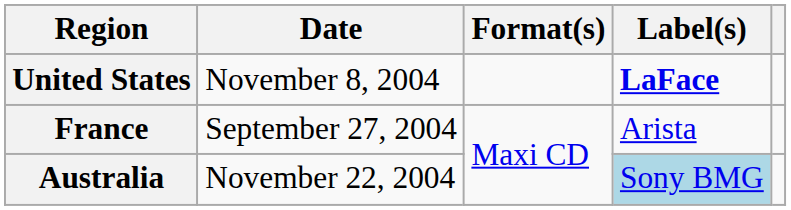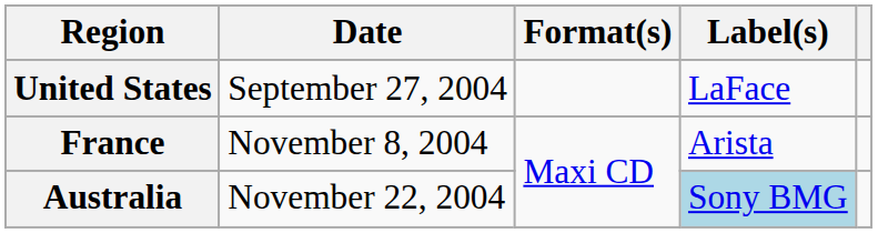United States | Date: November 8, 2004 -> September 27, 2004
United States | Label(s): bold -> normal
France | Date: September 27, 2004 -> November 8, 2004
